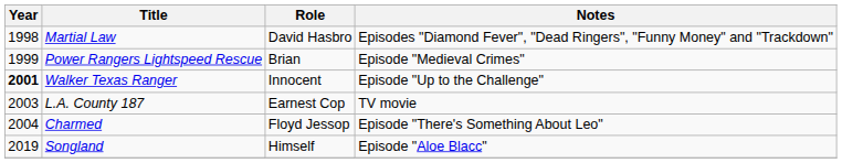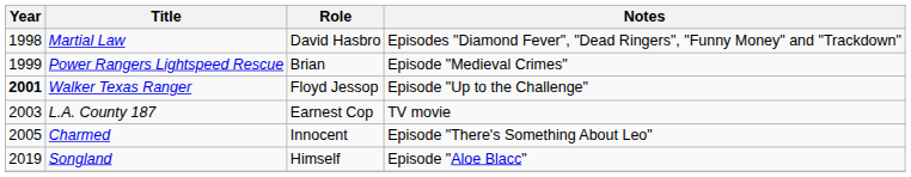Walker Texas Ranger | Role: Innocent -> Floyd Jessop
Charmed | Year: 2004 -> 2005
Charmed | Role: Floyd Jessop -> Innocent
